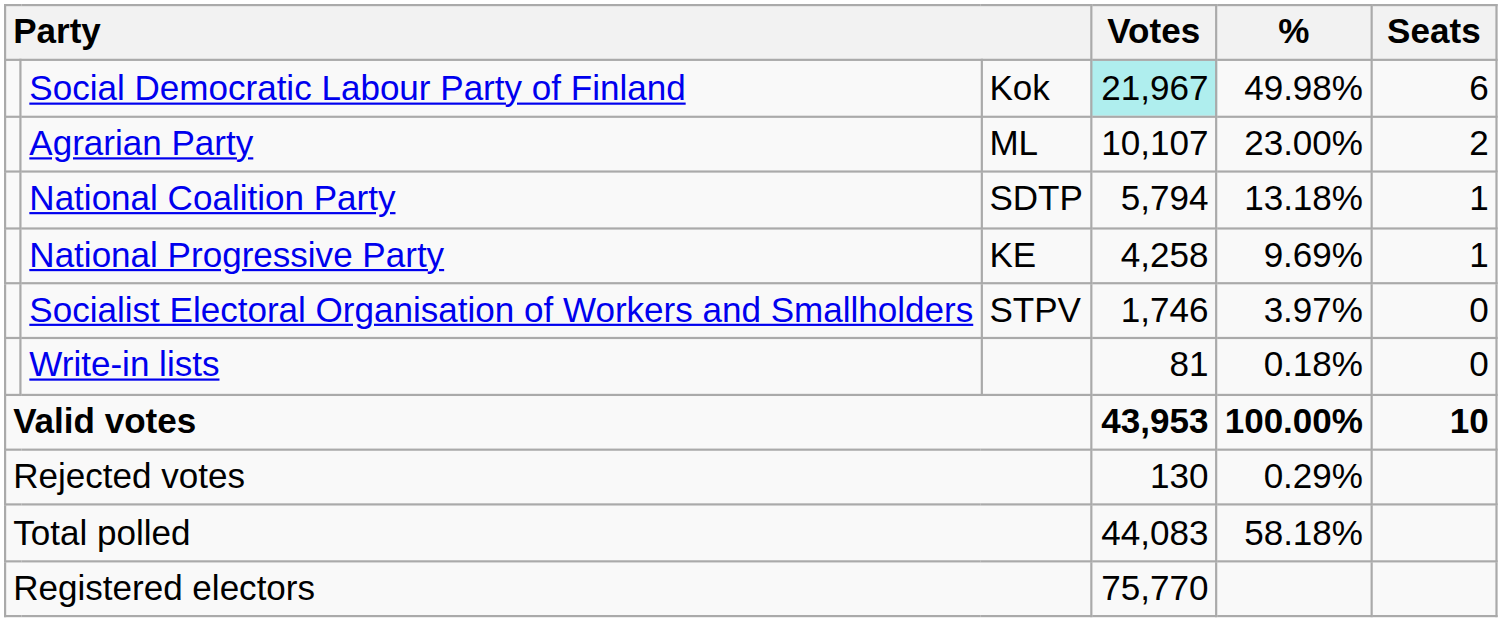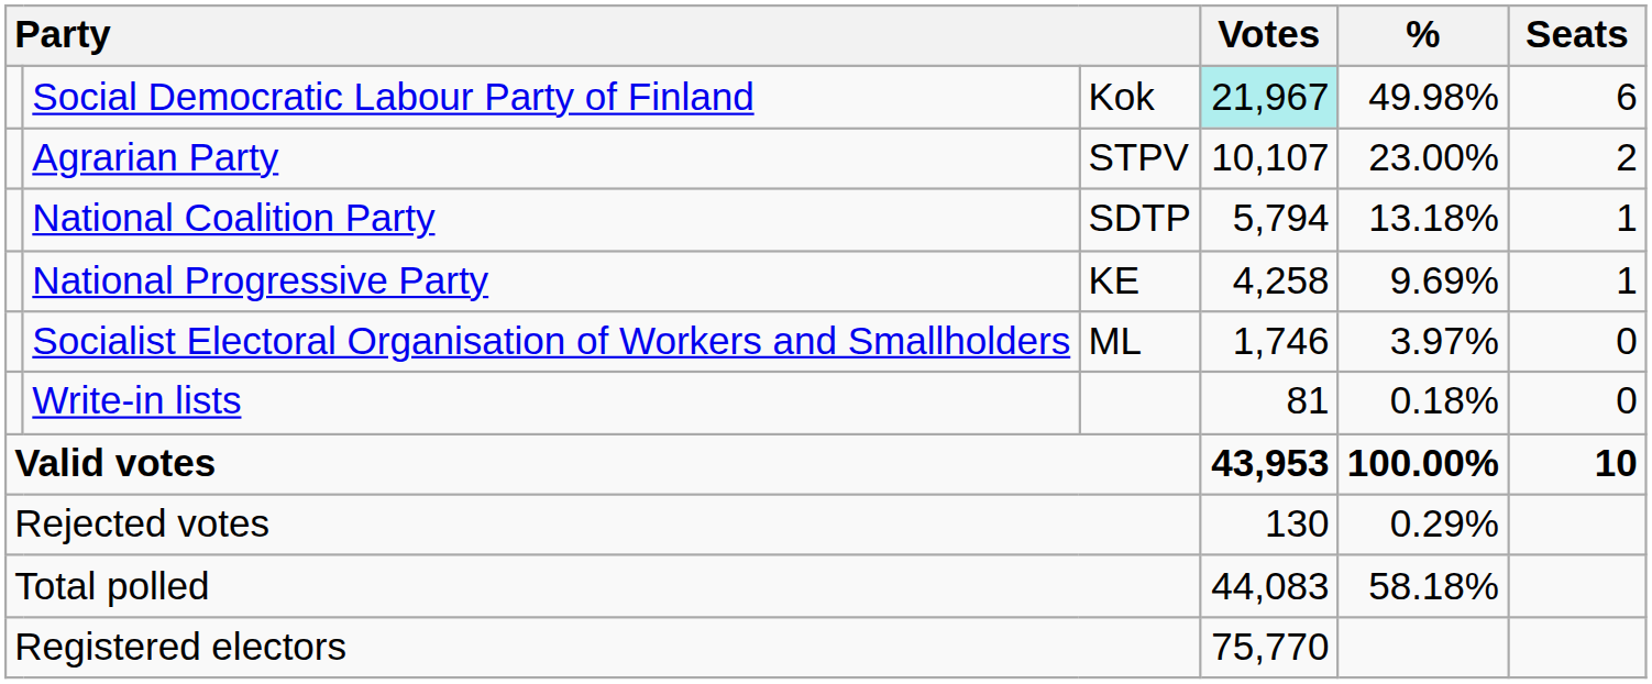Agrarian Party | column 3: ML -> STPV
Socialist Electoral Organisation of Workers and Smallholders | column 3: STPV -> ML
